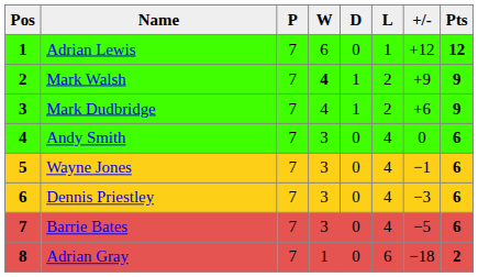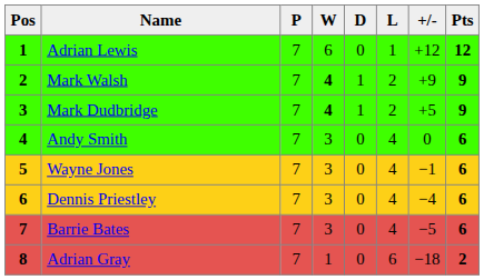Mark Dudbridge | W: normal -> bold
Mark Dudbridge | +/-: +6 -> +5
Dennis Priestley | +/-: −3 -> −4
